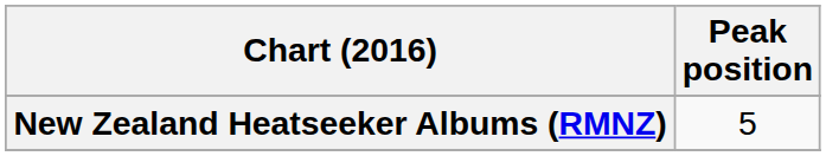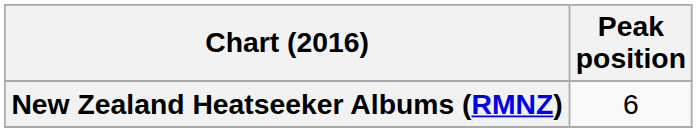New Zealand Heatseeker Albums (RMNZ) | Peak position: 5 -> 6
